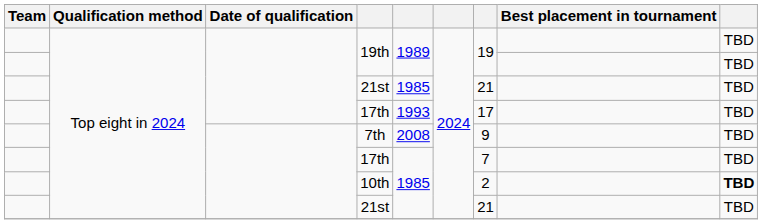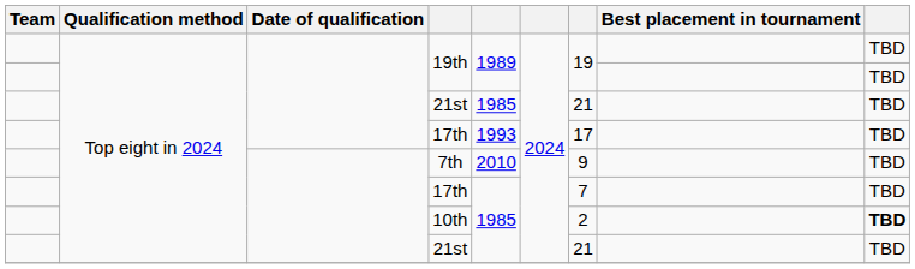7th | column 5: 2008 -> 2010
